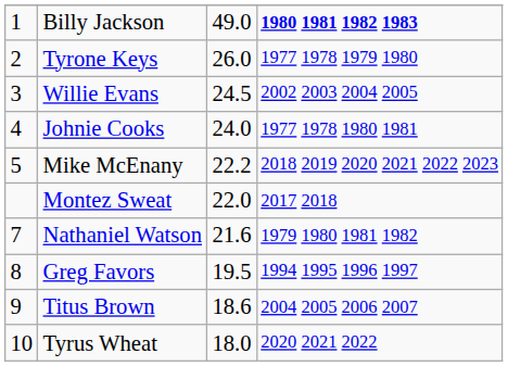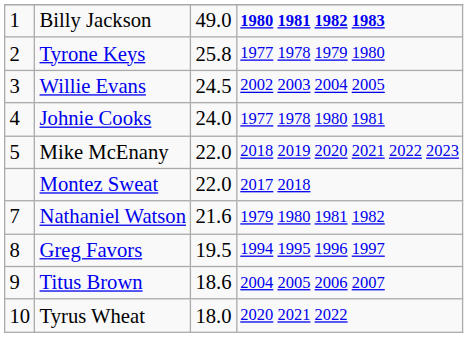Tyrone Keys | column 3: 26.0 -> 25.8
Mike McEnany | column 3: 22.2 -> 22.0
